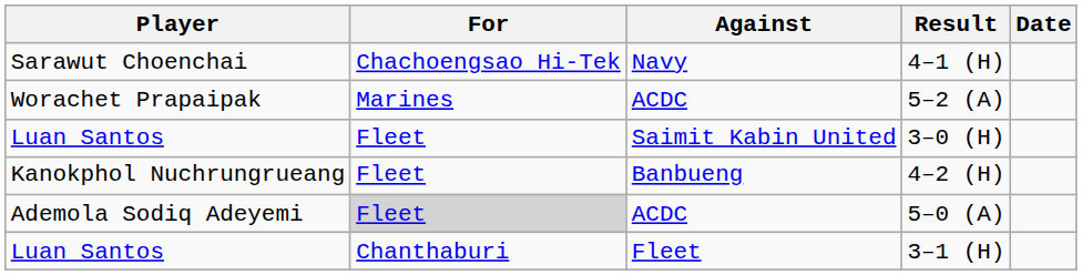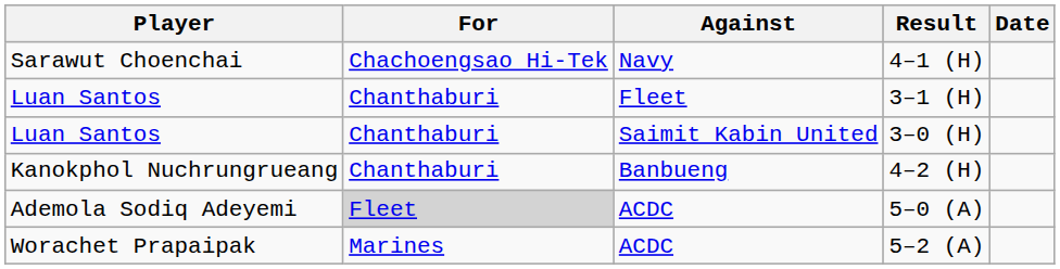rows swapped: 5–2 (A) <-> 3–1 (H)
3–0 (H) | For: Fleet -> Chanthaburi
4–2 (H) | For: Fleet -> Chanthaburi
